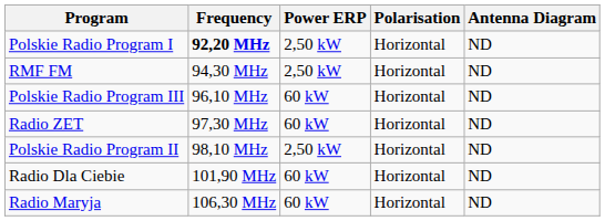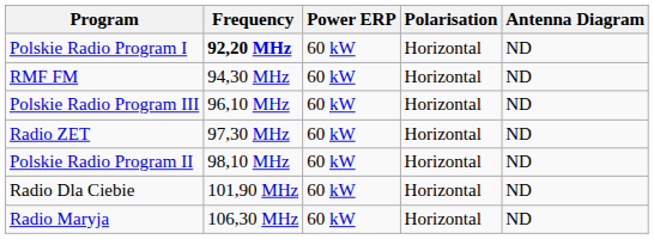Polskie Radio Program I | Power ERP: 2,50 kW -> 60 kW
RMF FM | Power ERP: 2,50 kW -> 60 kW
Polskie Radio Program II | Power ERP: 2,50 kW -> 60 kW
